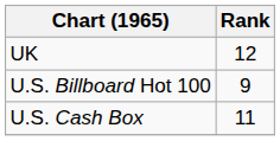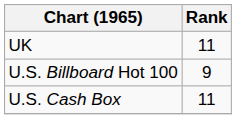UK | Rank: 12 -> 11
